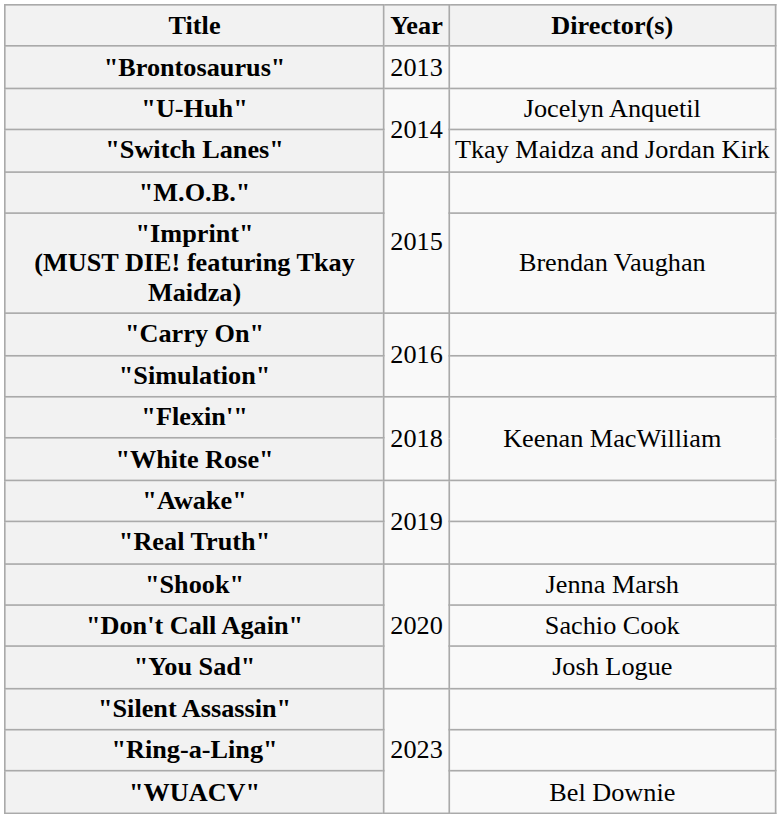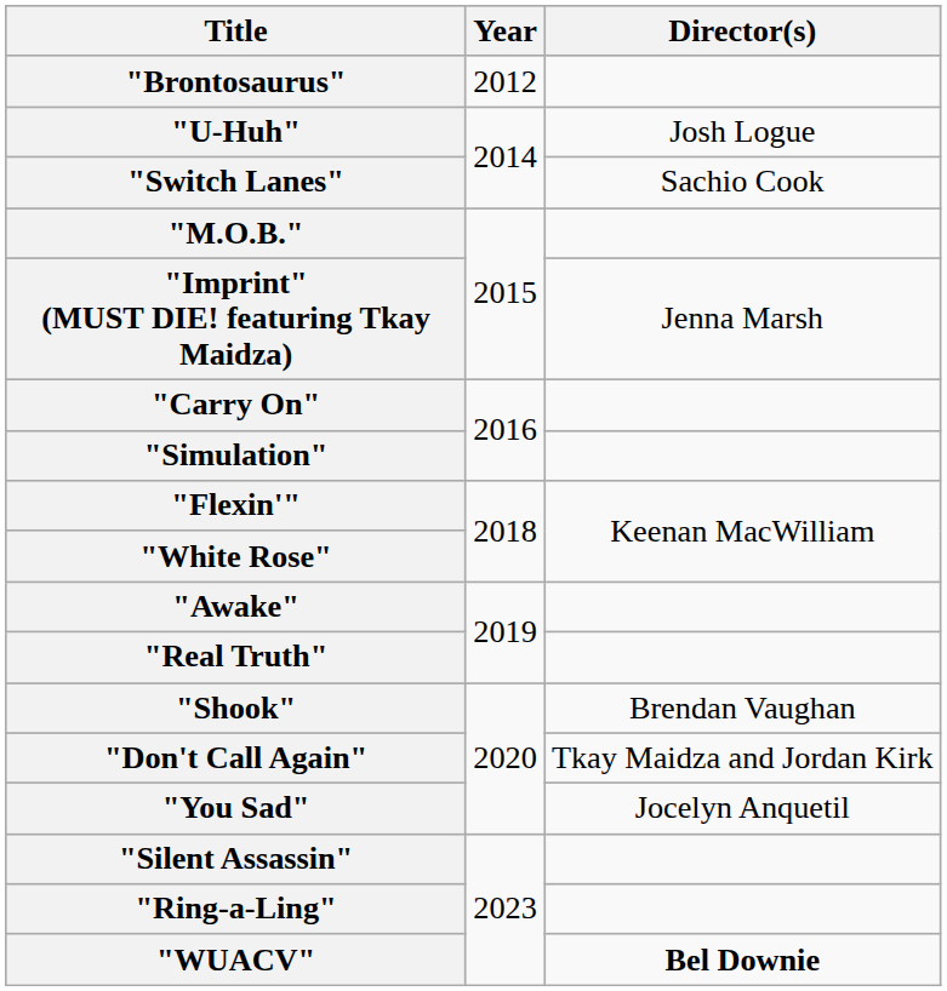"Brontosaurus" | Year: 2013 -> 2012
"U-Huh" | Director(s): Jocelyn Anquetil -> Josh Logue
"Switch Lanes" | Director(s): Tkay Maidza and Jordan Kirk -> Sachio Cook
"Imprint" (MUST DIE! featuring Tkay Maidza) | Director(s): Brendan Vaughan -> Jenna Marsh
"Shook" | Director(s): Jenna Marsh -> Brendan Vaughan
"Don't Call Again" | Director(s): Sachio Cook -> Tkay Maidza and Jordan Kirk
"You Sad" | Director(s): Josh Logue -> Jocelyn Anquetil
"WUACV" | Director(s): normal -> bold
